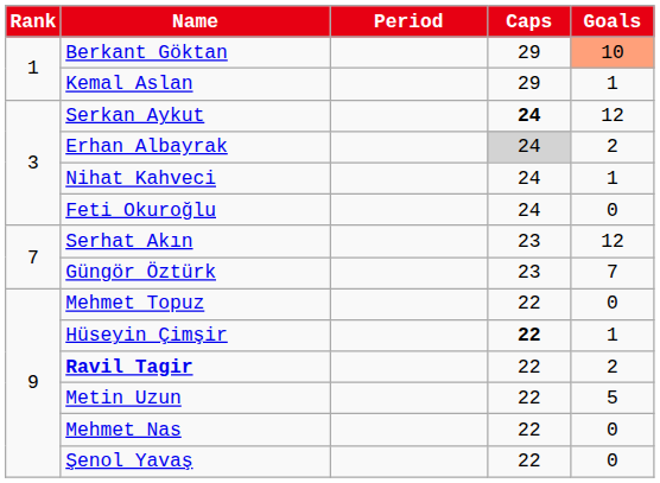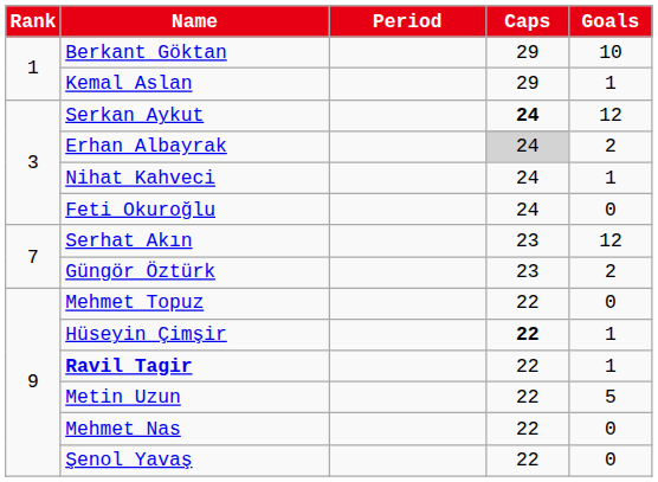Berkant Göktan | Goals: lightsalmon background -> no background
Güngör Öztürk | Goals: 7 -> 2
Ravil Tagir | Goals: 2 -> 1
